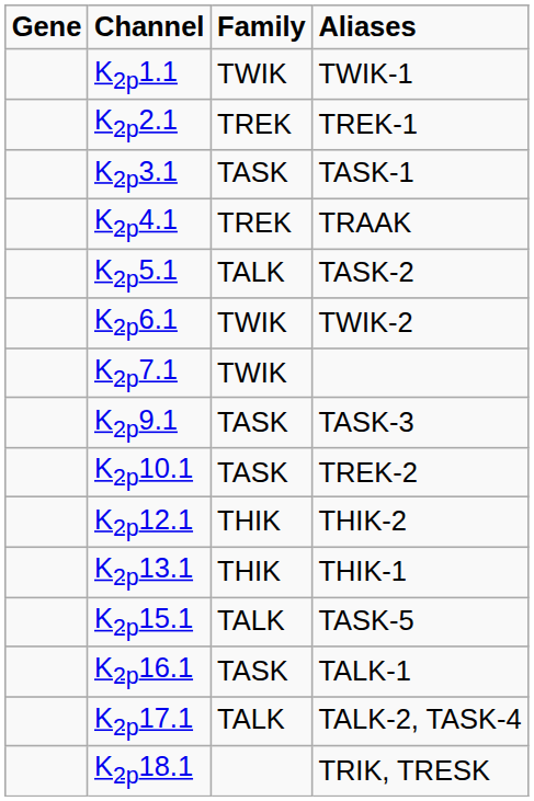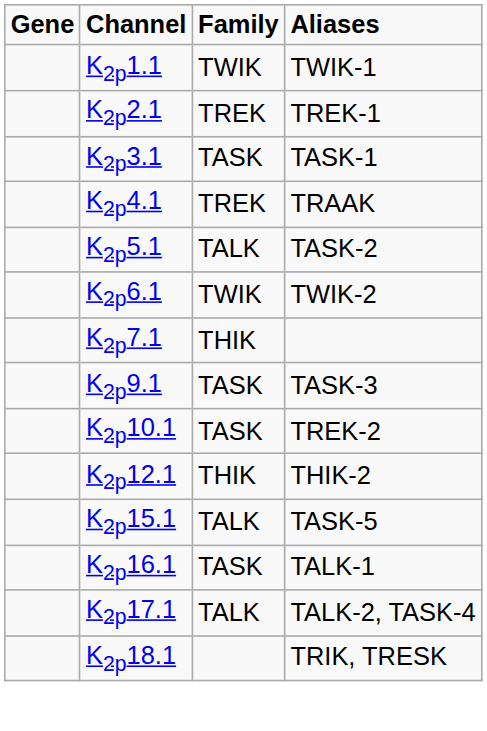K2p7.1 | Family: TWIK -> THIK
- row: K2p13.1 | THIK | THIK-1
